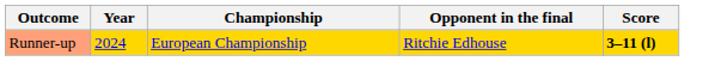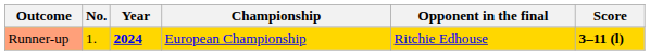+ column: No. | 1.
Runner-up | Year: normal -> bold
